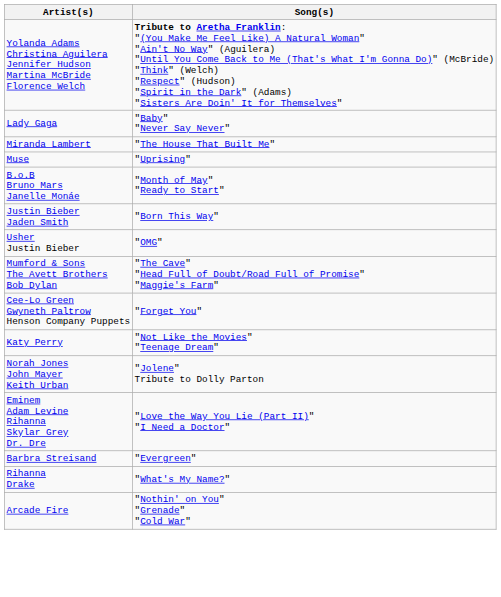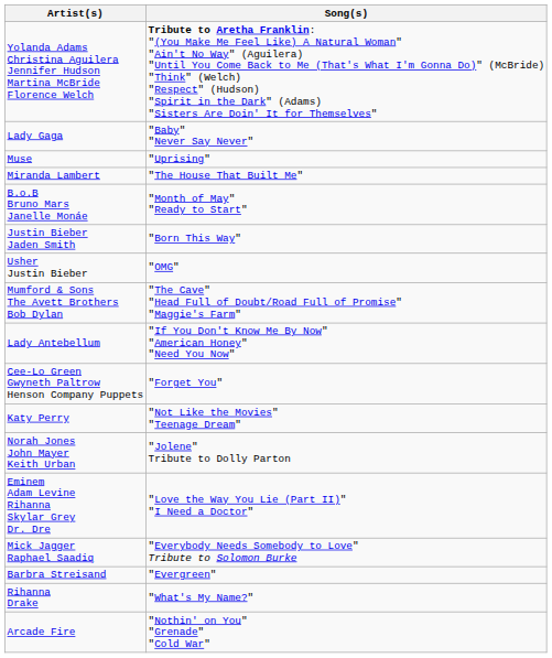rows swapped: Miranda Lambert <-> Muse
+ row: Lady Antebellum | "If You Don't Know Me By Now" "American Honey" "Need You Now"
+ row: Mick Jagger Raphael Saadiq | "Everybody Needs Somebody to Love" Tribute to Solomon Burke
